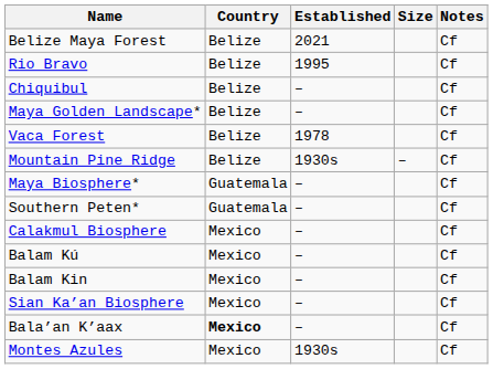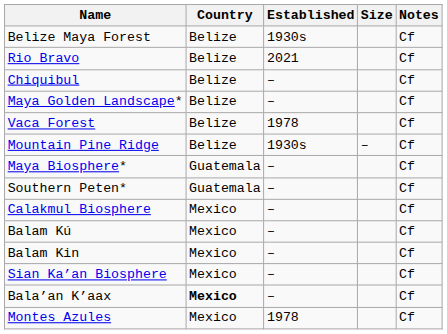Belize Maya Forest | Established: 2021 -> 1930s
Rio Bravo | Established: 1995 -> 2021
Montes Azules | Established: 1930s -> 1978
